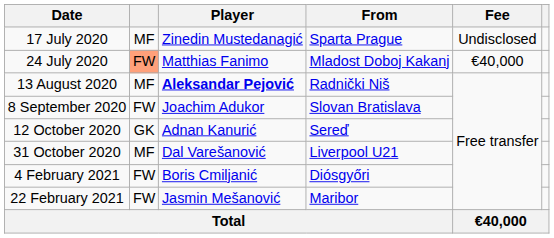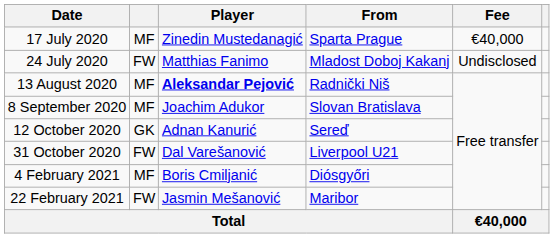17 July 2020 | Fee: Undisclosed -> €40,000
24 July 2020 | column 2: lightsalmon background -> no background
24 July 2020 | Fee: €40,000 -> Undisclosed
8 September 2020 | column 2: FW -> MF
31 October 2020 | column 2: MF -> FW
4 February 2021 | column 2: FW -> MF
